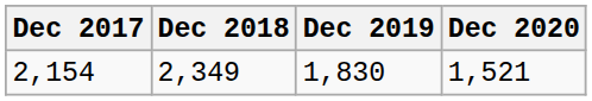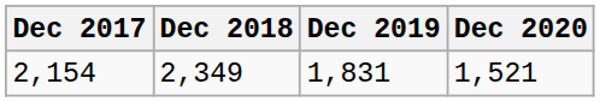2,154 | Dec 2019: 1,830 -> 1,831
